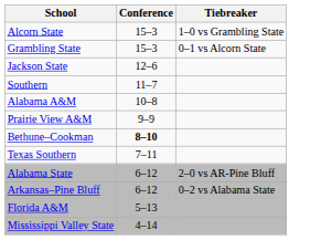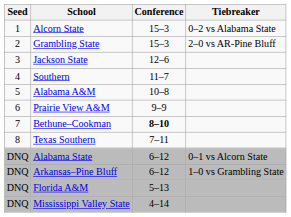+ column: Seed | 1 | 2 | 3 | 4 | 5 | 6 | 7 | 8 | DNQ | DNQ | DNQ | DNQ
Alcorn State | Tiebreaker: 1–0 vs Grambling State -> 0–2 vs Alabama State
Grambling State | Tiebreaker: 0–1 vs Alcorn State -> 2–0 vs AR-Pine Bluff
Alabama State | Tiebreaker: 2–0 vs AR-Pine Bluff -> 0–1 vs Alcorn State
Arkansas–Pine Bluff | Tiebreaker: 0–2 vs Alabama State -> 1–0 vs Grambling State
